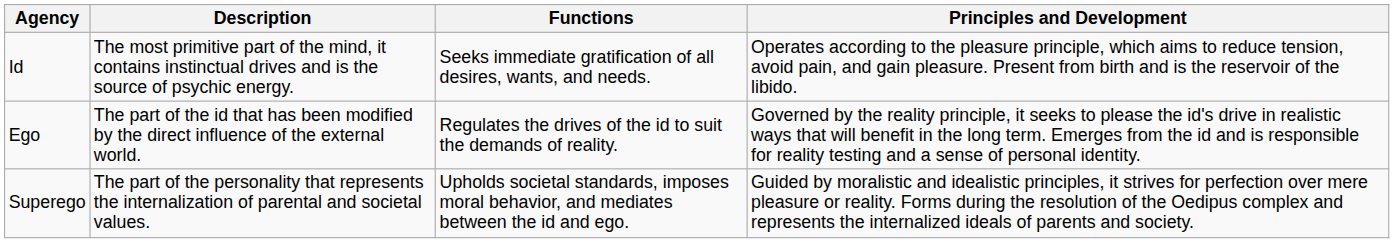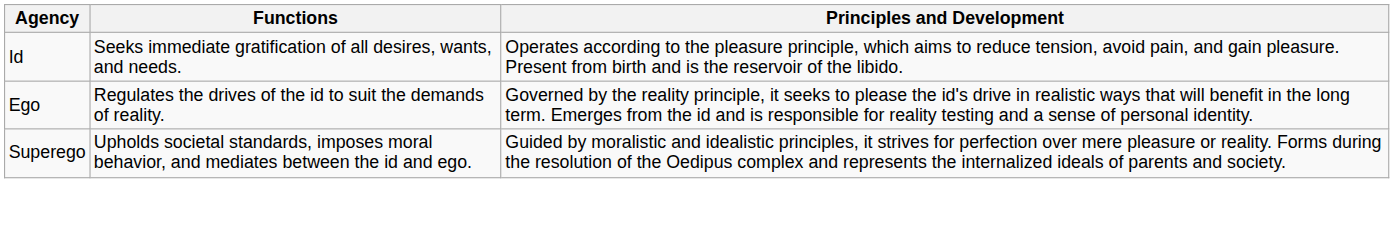- column: Description | The most primitive part of the mind, it contains instinctual drives and is the source of psychic energy. | The part of the id that has been modified by the direct influence of the external world. | The part of the personality that represents the internalization of parental and societal values.
